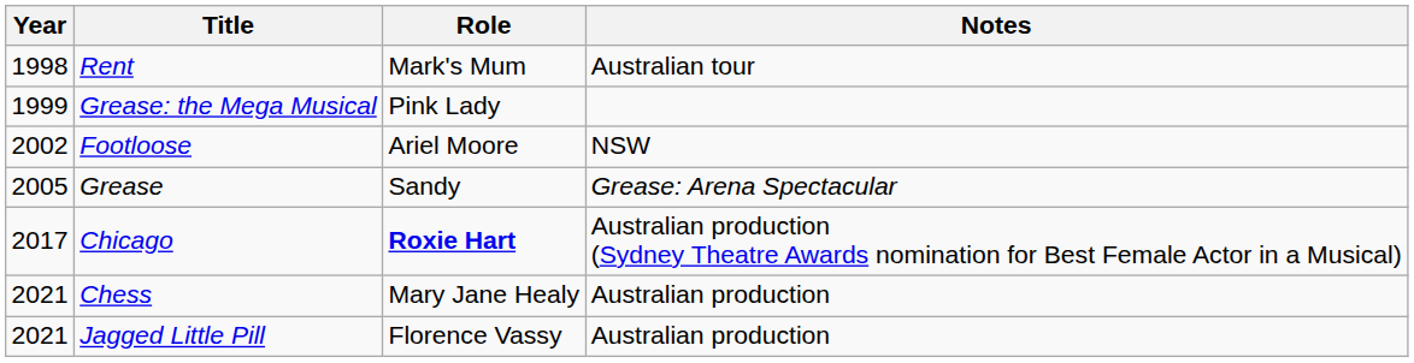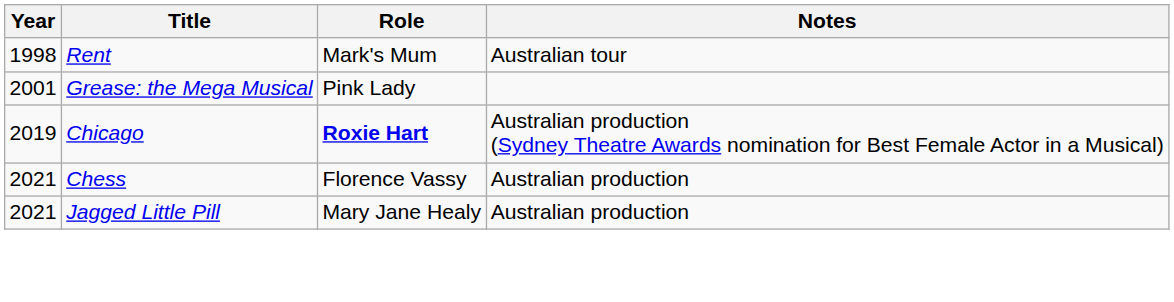Grease: the Mega Musical | Year: 1999 -> 2001
- row: 2002 | Footloose | Ariel Moore | NSW
- row: 2005 | Grease | Sandy | Grease: Arena Spectacular
Chicago | Year: 2017 -> 2019
Chess | Role: Mary Jane Healy -> Florence Vassy
Jagged Little Pill | Role: Florence Vassy -> Mary Jane Healy
